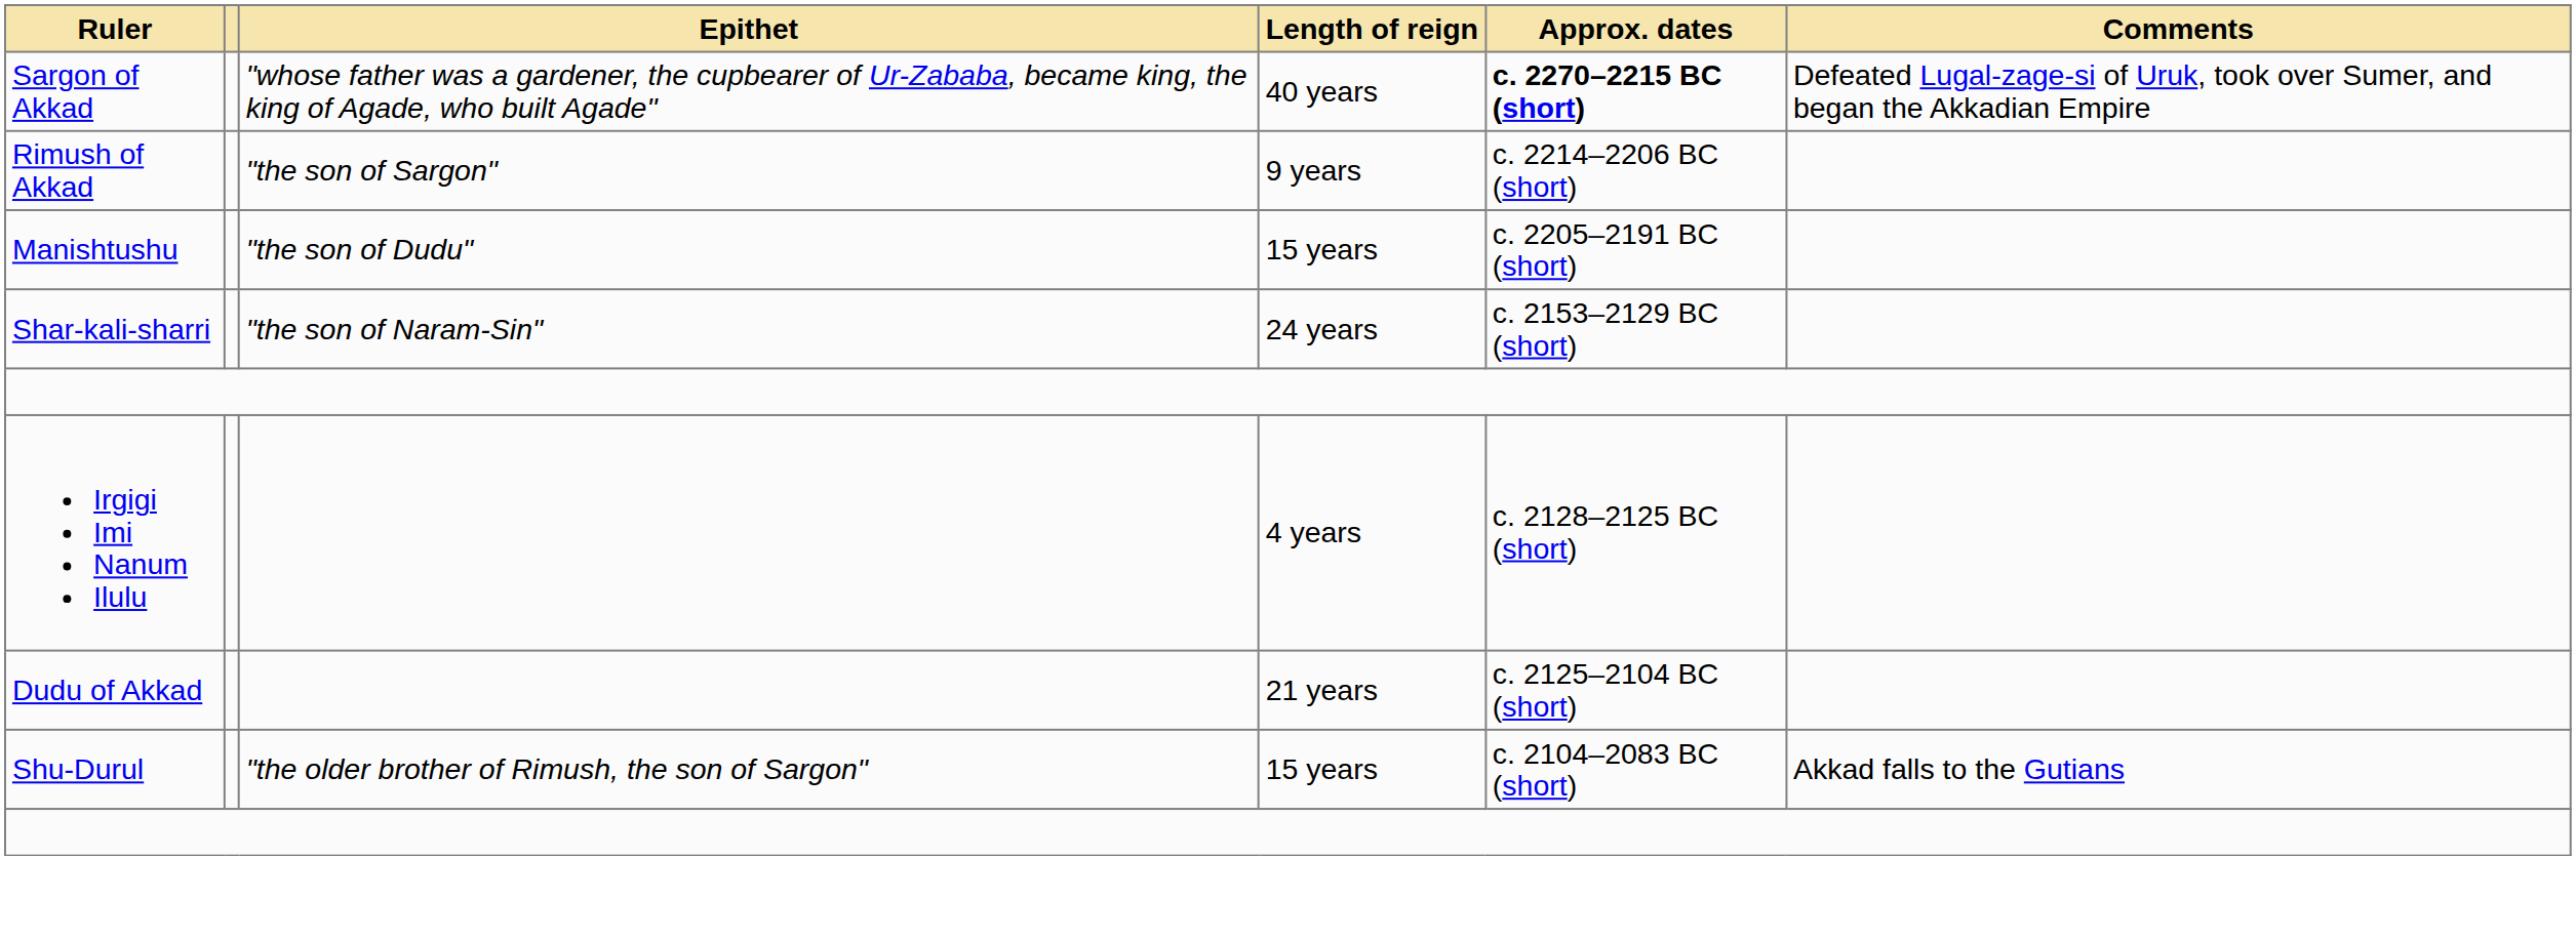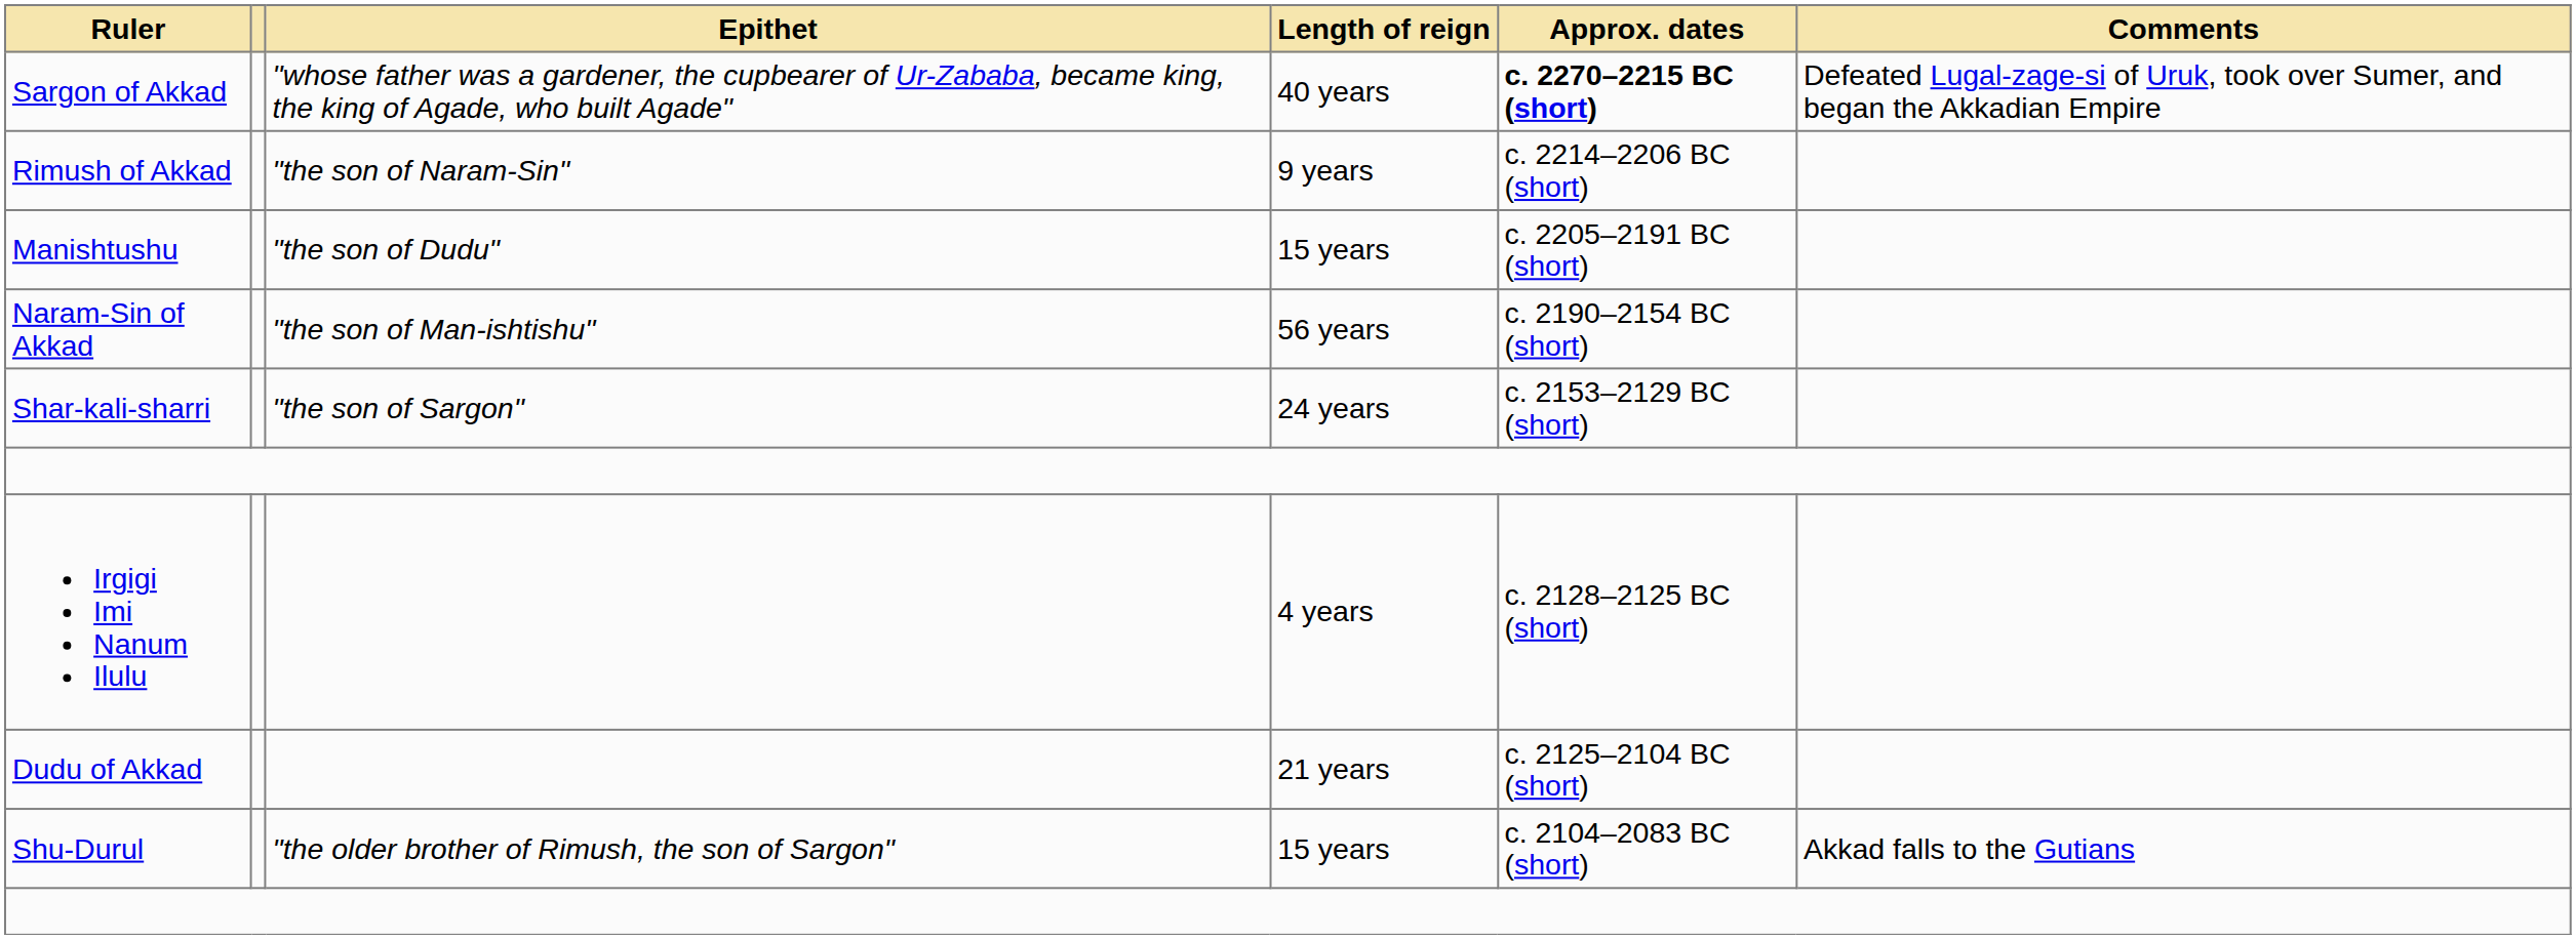Rimush of Akkad | Epithet: "the son of Sargon" -> "the son of Naram-Sin"
+ row: Naram-Sin of Akkad | "the son of Man-ishtishu" | 56 years | c. 2190–2154 BC (short)
Shar-kali-sharri | Epithet: "the son of Naram-Sin" -> "the son of Sargon"
